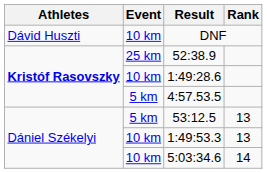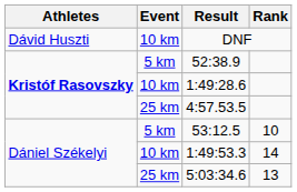52:38.9 | Event: 25 km -> 5 km
4:57.53.5 | Event: 5 km -> 25 km
53:12.5 | Rank: 13 -> 10
1:49:53.3 | Rank: 13 -> 14
5:03:34.6 | Event: 10 km -> 25 km
5:03:34.6 | Rank: 14 -> 13
